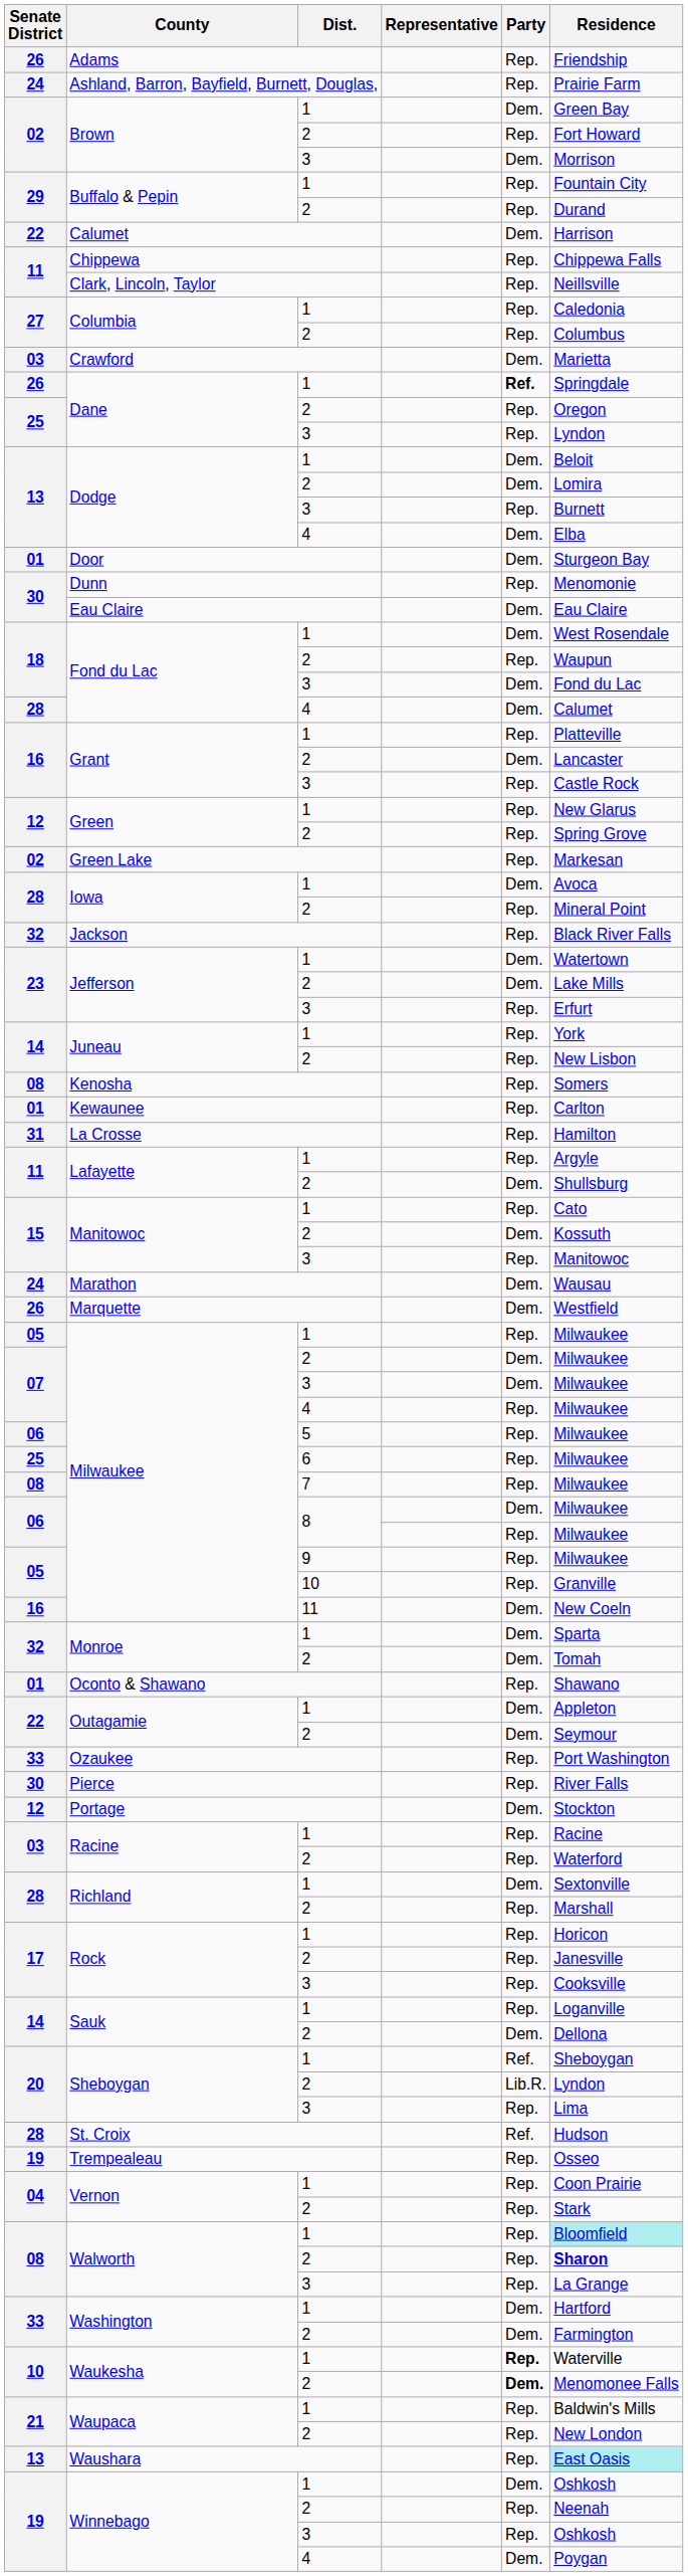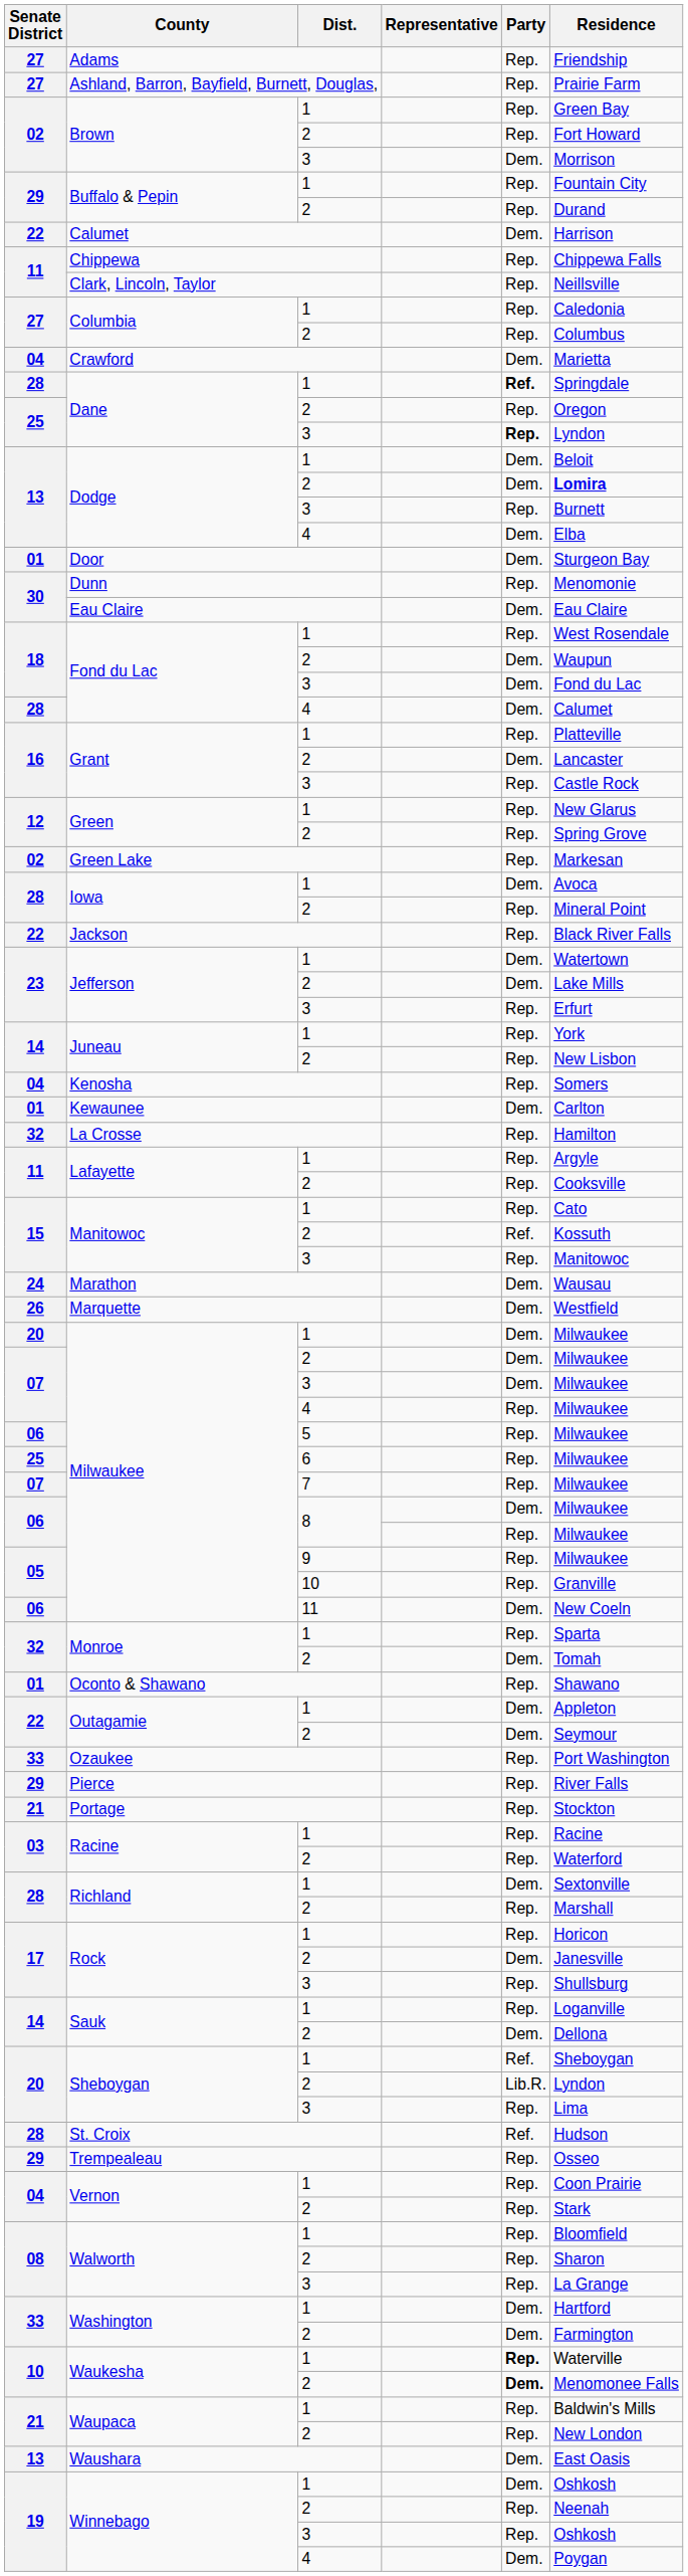Adams | Senate District: 26 -> 27
Ashland, Barron, Bayfield, Burnett, Douglas, | Senate District: 24 -> 27
Brown / 1 | Party: Dem. -> Rep.
Crawford | Senate District: 03 -> 04
Dane / 1 | Senate District: 26 -> 28
Dane / 3 | Party: normal -> bold
Dodge / 2 | Residence: normal -> bold
Fond du Lac / 1 | Party: Dem. -> Rep.
Fond du Lac / 2 | Party: Rep. -> Dem.
Jackson | Senate District: 32 -> 22
Kenosha | Senate District: 08 -> 04
Kewaunee | Party: Rep. -> Dem.
La Crosse | Senate District: 31 -> 32
Lafayette / 2 | Party: Dem. -> Rep.
Lafayette / 2 | Residence: Shullsburg -> Cooksville
Manitowoc / 2 | Party: Dem. -> Ref.
Milwaukee / 1 | Senate District: 05 -> 20
Milwaukee / 1 | Party: Rep. -> Dem.
Milwaukee / 7 | Senate District: 08 -> 07
Milwaukee / 11 | Senate District: 16 -> 06
Monroe / 1 | Party: Dem. -> Rep.
Pierce | Senate District: 30 -> 29
Portage | Senate District: 12 -> 21
Portage | Party: Dem. -> Rep.
Rock / 2 | Party: Rep. -> Dem.
Rock / 3 | Residence: Cooksville -> Shullsburg
Trempealeau | Senate District: 19 -> 29
Walworth / 1 | Residence: paleturquoise background -> no background
Walworth / 2 | Residence: bold -> normal
Waushara | Party: Rep. -> Dem.
Waushara | Residence: paleturquoise background -> no background
